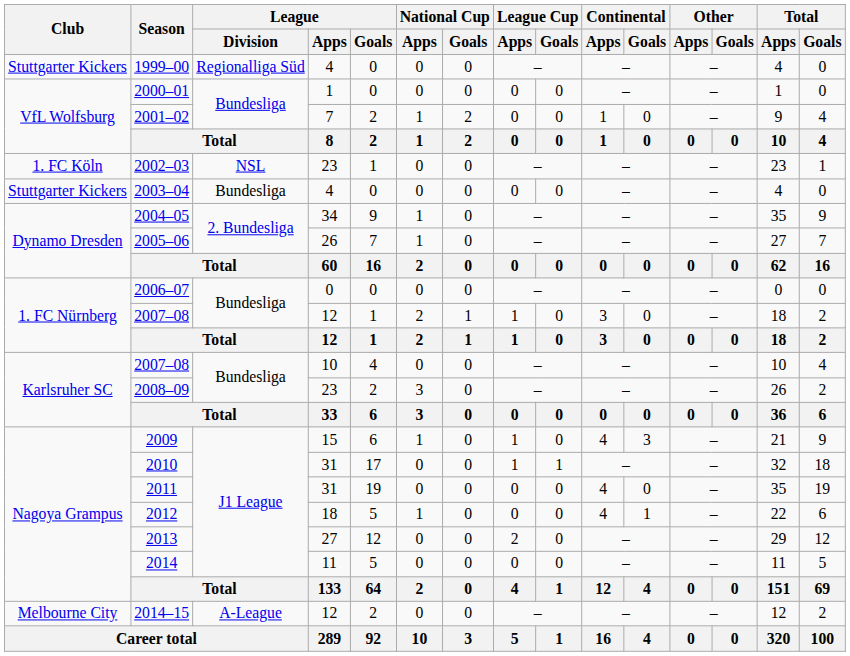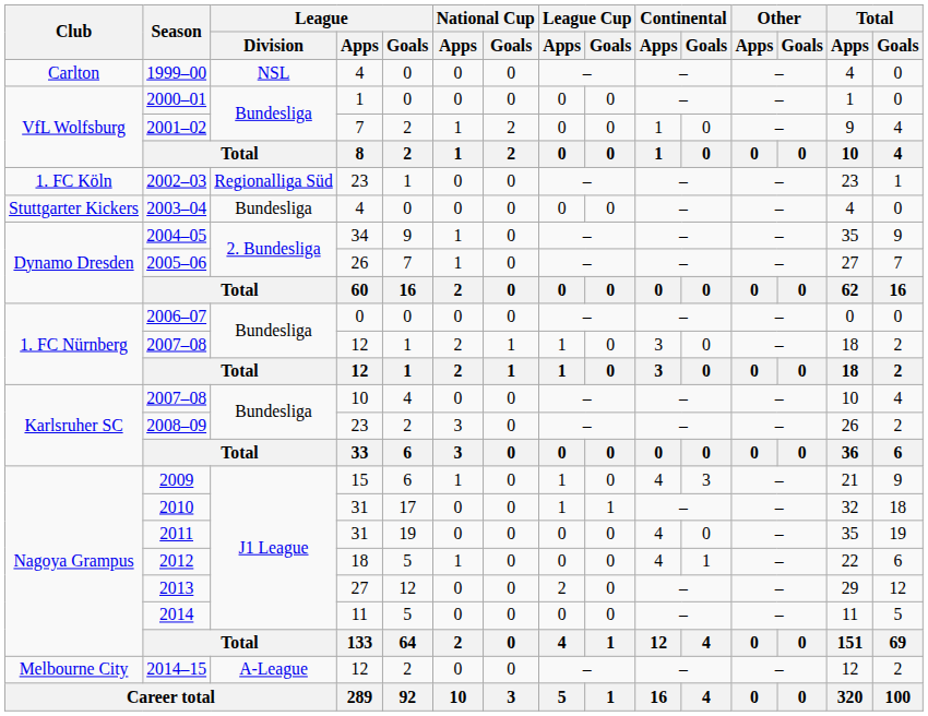1999–00 | Club: Stuttgarter Kickers -> Carlton
1999–00 | League / Division: Regionalliga Süd -> NSL
2002–03 | League / Division: NSL -> Regionalliga Süd
